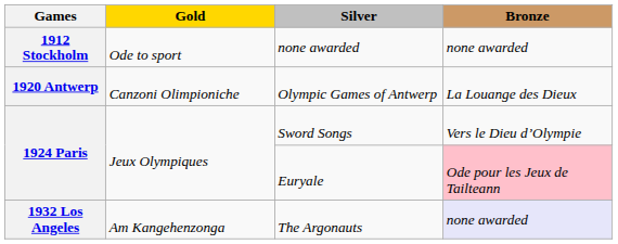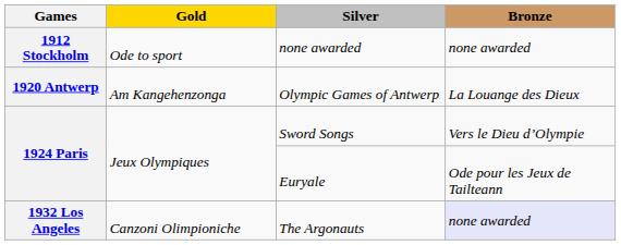Olympic Games of Antwerp | Gold: Canzoni Olimpioniche -> Am Kangehenzonga
Euryale | Bronze: pink background -> no background
The Argonauts | Gold: Am Kangehenzonga -> Canzoni Olimpioniche
